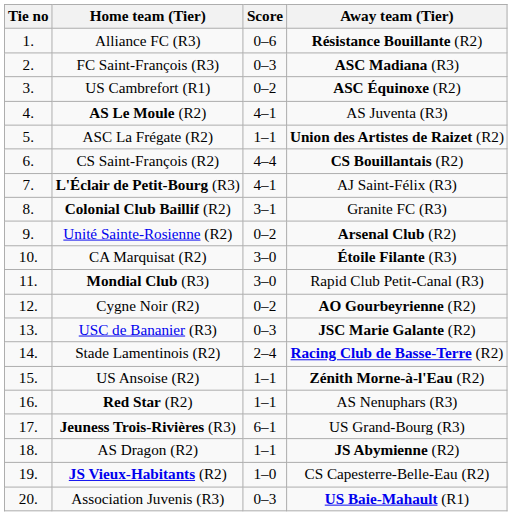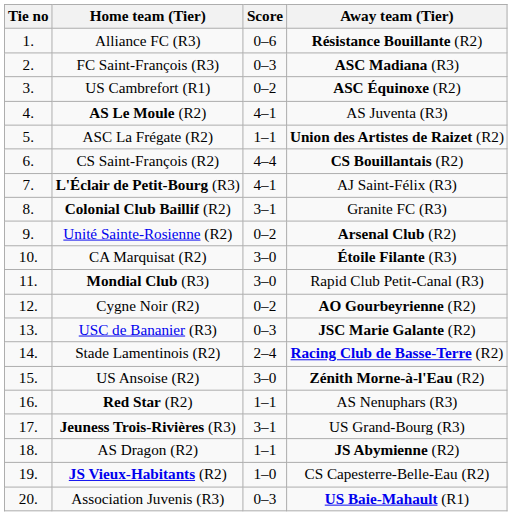US Ansoise (R2) | Score: 1–1 -> 3–0
Jeuness Trois-Rivières (R3) | Score: 6–1 -> 3–1
